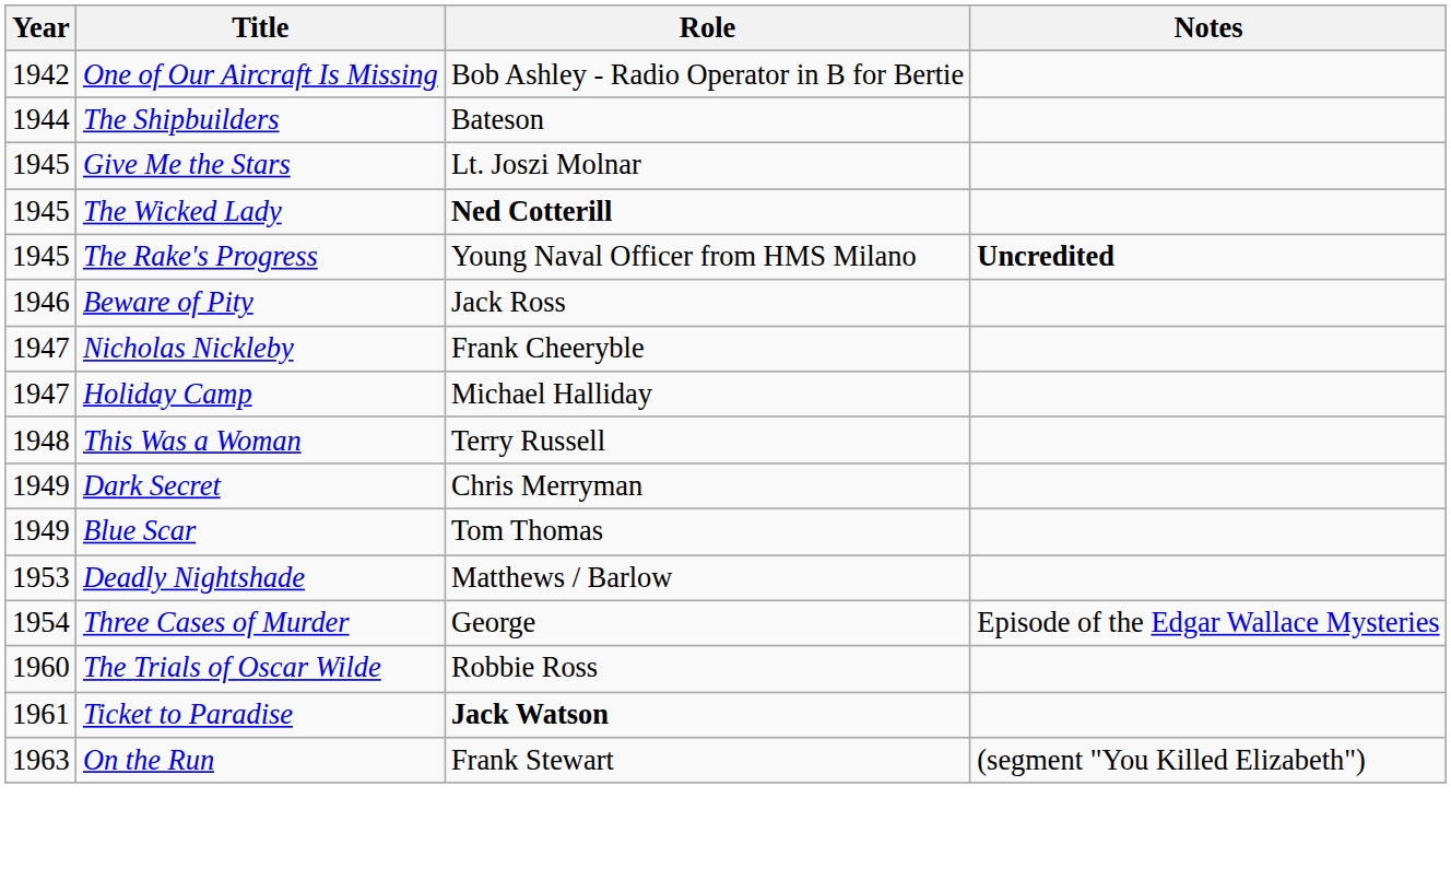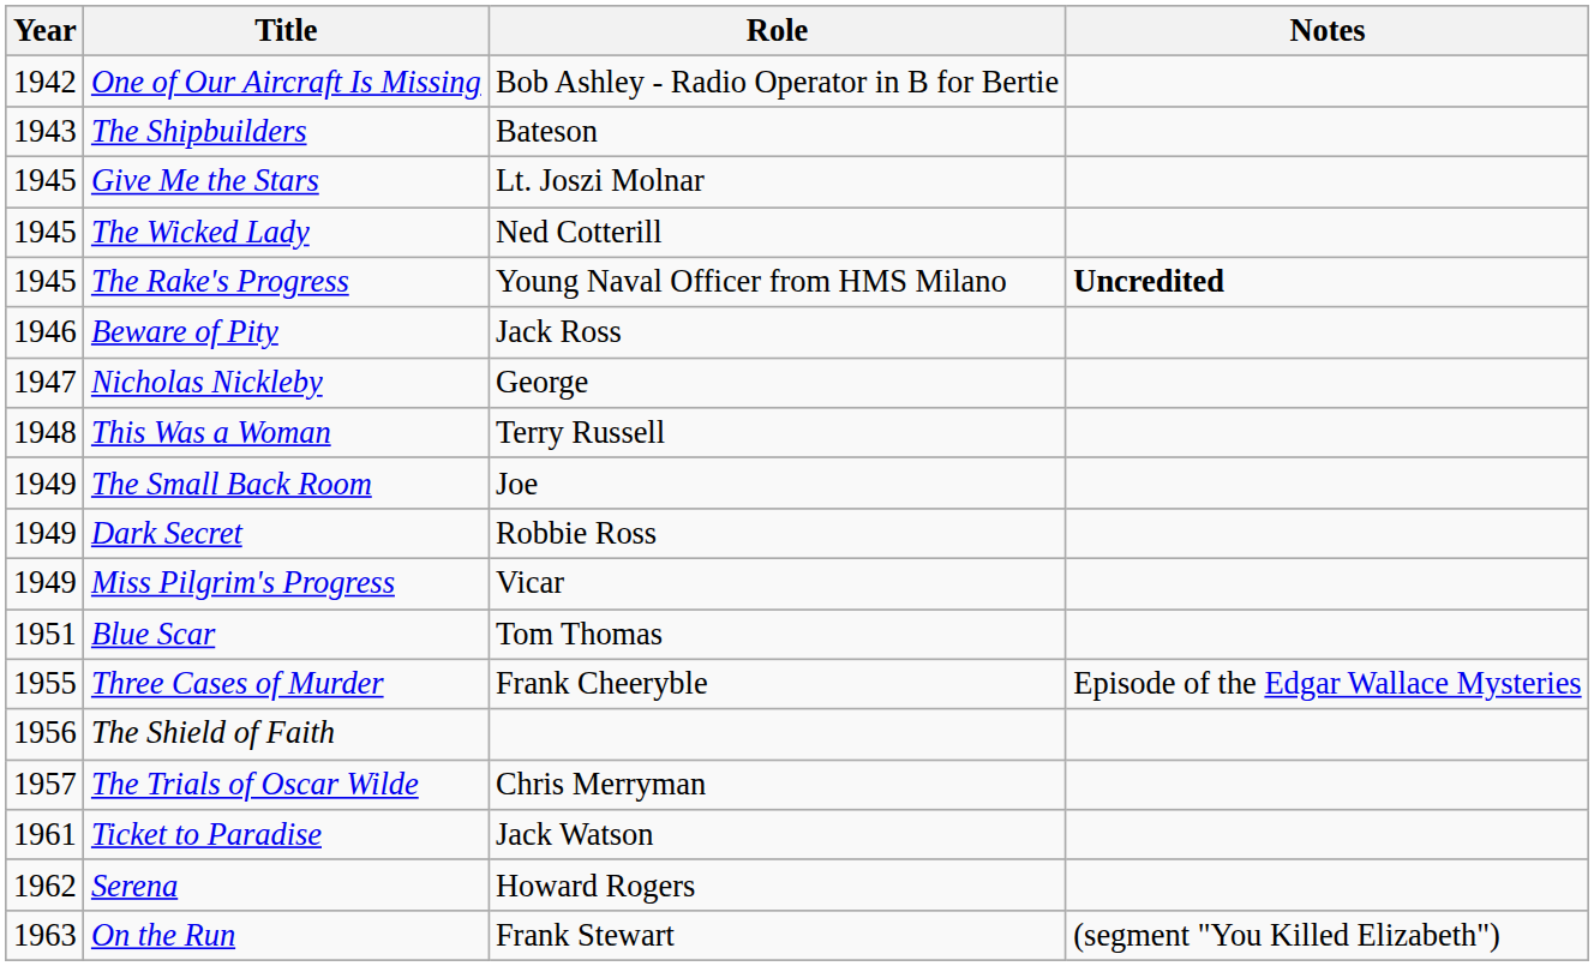The Shipbuilders | Year: 1944 -> 1943
The Wicked Lady | Role: bold -> normal
Nicholas Nickleby | Role: Frank Cheeryble -> George
- row: 1947 | Holiday Camp | Michael Halliday
+ row: 1949 | The Small Back Room | Joe
Dark Secret | Role: Chris Merryman -> Robbie Ross
+ row: 1949 | Miss Pilgrim's Progress | Vicar
Blue Scar | Year: 1949 -> 1951
- row: 1953 | Deadly Nightshade | Matthews / Barlow
Three Cases of Murder | Year: 1954 -> 1955
Three Cases of Murder | Role: George -> Frank Cheeryble
+ row: 1956 | The Shield of Faith
The Trials of Oscar Wilde | Year: 1960 -> 1957
The Trials of Oscar Wilde | Role: Robbie Ross -> Chris Merryman
Ticket to Paradise | Role: bold -> normal
+ row: 1962 | Serena | Howard Rogers
